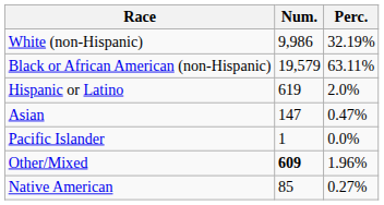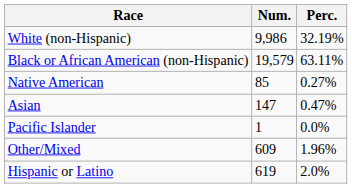rows swapped: Native American <-> Hispanic or Latino
Other/Mixed | Num.: bold -> normal
